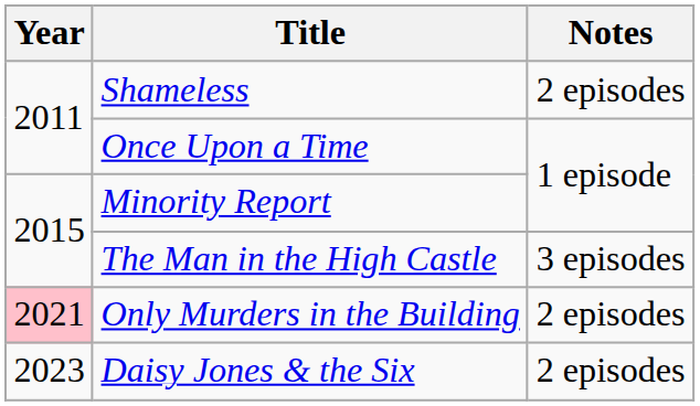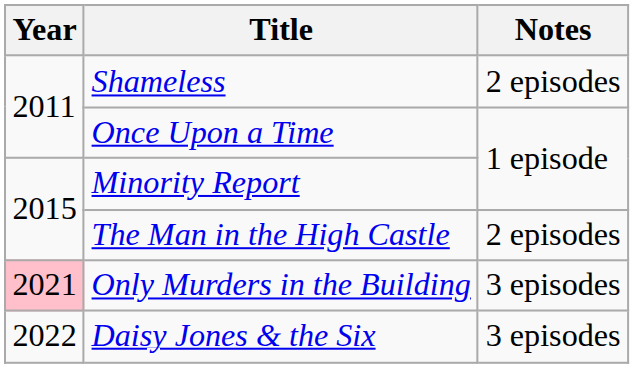The Man in the High Castle | Notes: 3 episodes -> 2 episodes
Only Murders in the Building | Notes: 2 episodes -> 3 episodes
Daisy Jones & the Six | Year: 2023 -> 2022
Daisy Jones & the Six | Notes: 2 episodes -> 3 episodes
